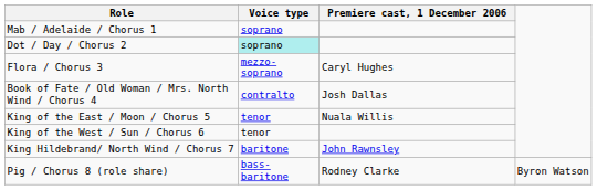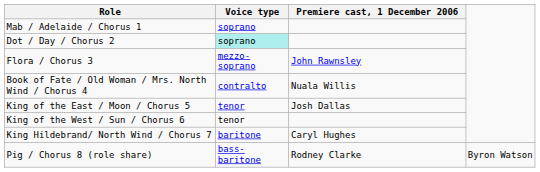Flora / Chorus 3 | Premiere cast, 1 December 2006: Caryl Hughes -> John Rawnsley
Book of Fate / Old Woman / Mrs. North Wind / Chorus 4 | Premiere cast, 1 December 2006: Josh Dallas -> Nuala Willis
King of the East / Moon / Chorus 5 | Premiere cast, 1 December 2006: Nuala Willis -> Josh Dallas
King Hildebrand/ North Wind / Chorus 7 | Premiere cast, 1 December 2006: John Rawnsley -> Caryl Hughes
